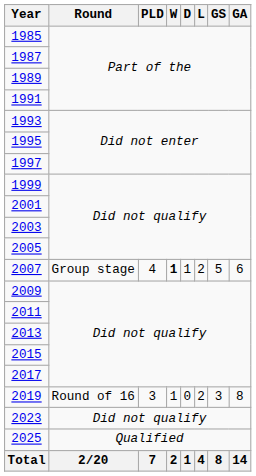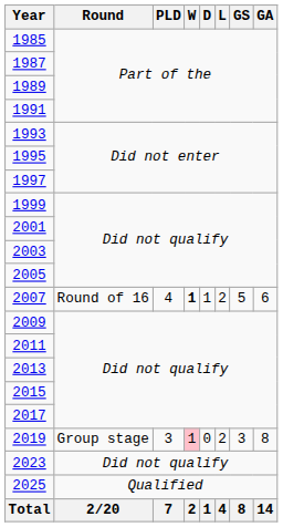2007 | Round: Group stage -> Round of 16
2019 | Round: Round of 16 -> Group stage
2019 | W: no background -> pink background
